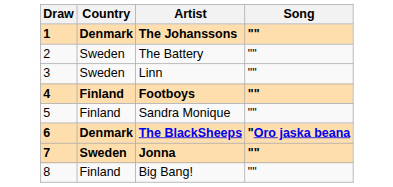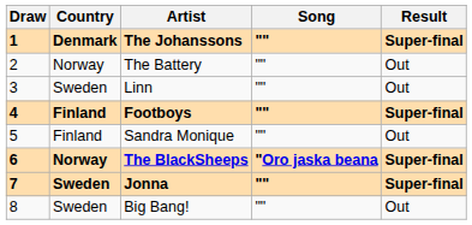+ column: Result | Super-final | Out | Out | Super-final | Out | Super-final | Super-final | Out
The Battery | Country: Sweden -> Norway
The BlackSheeps | Country: Denmark -> Norway
Big Bang! | Country: Finland -> Sweden
